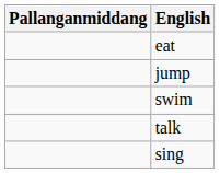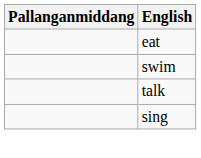- row: jump
